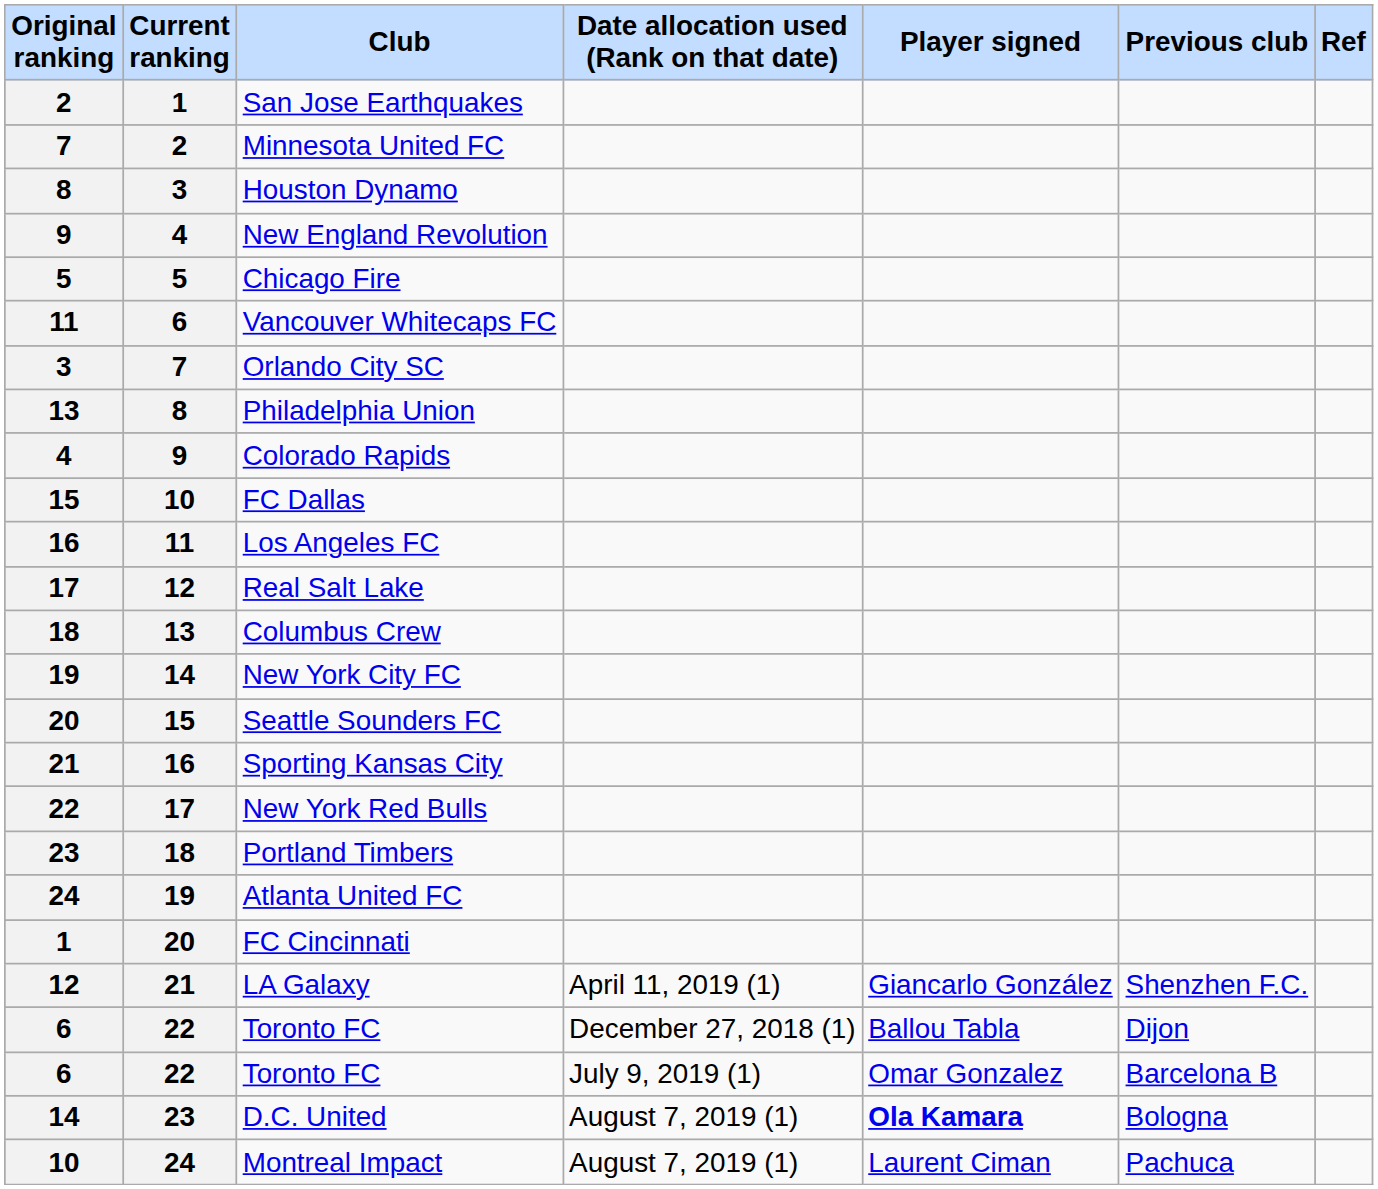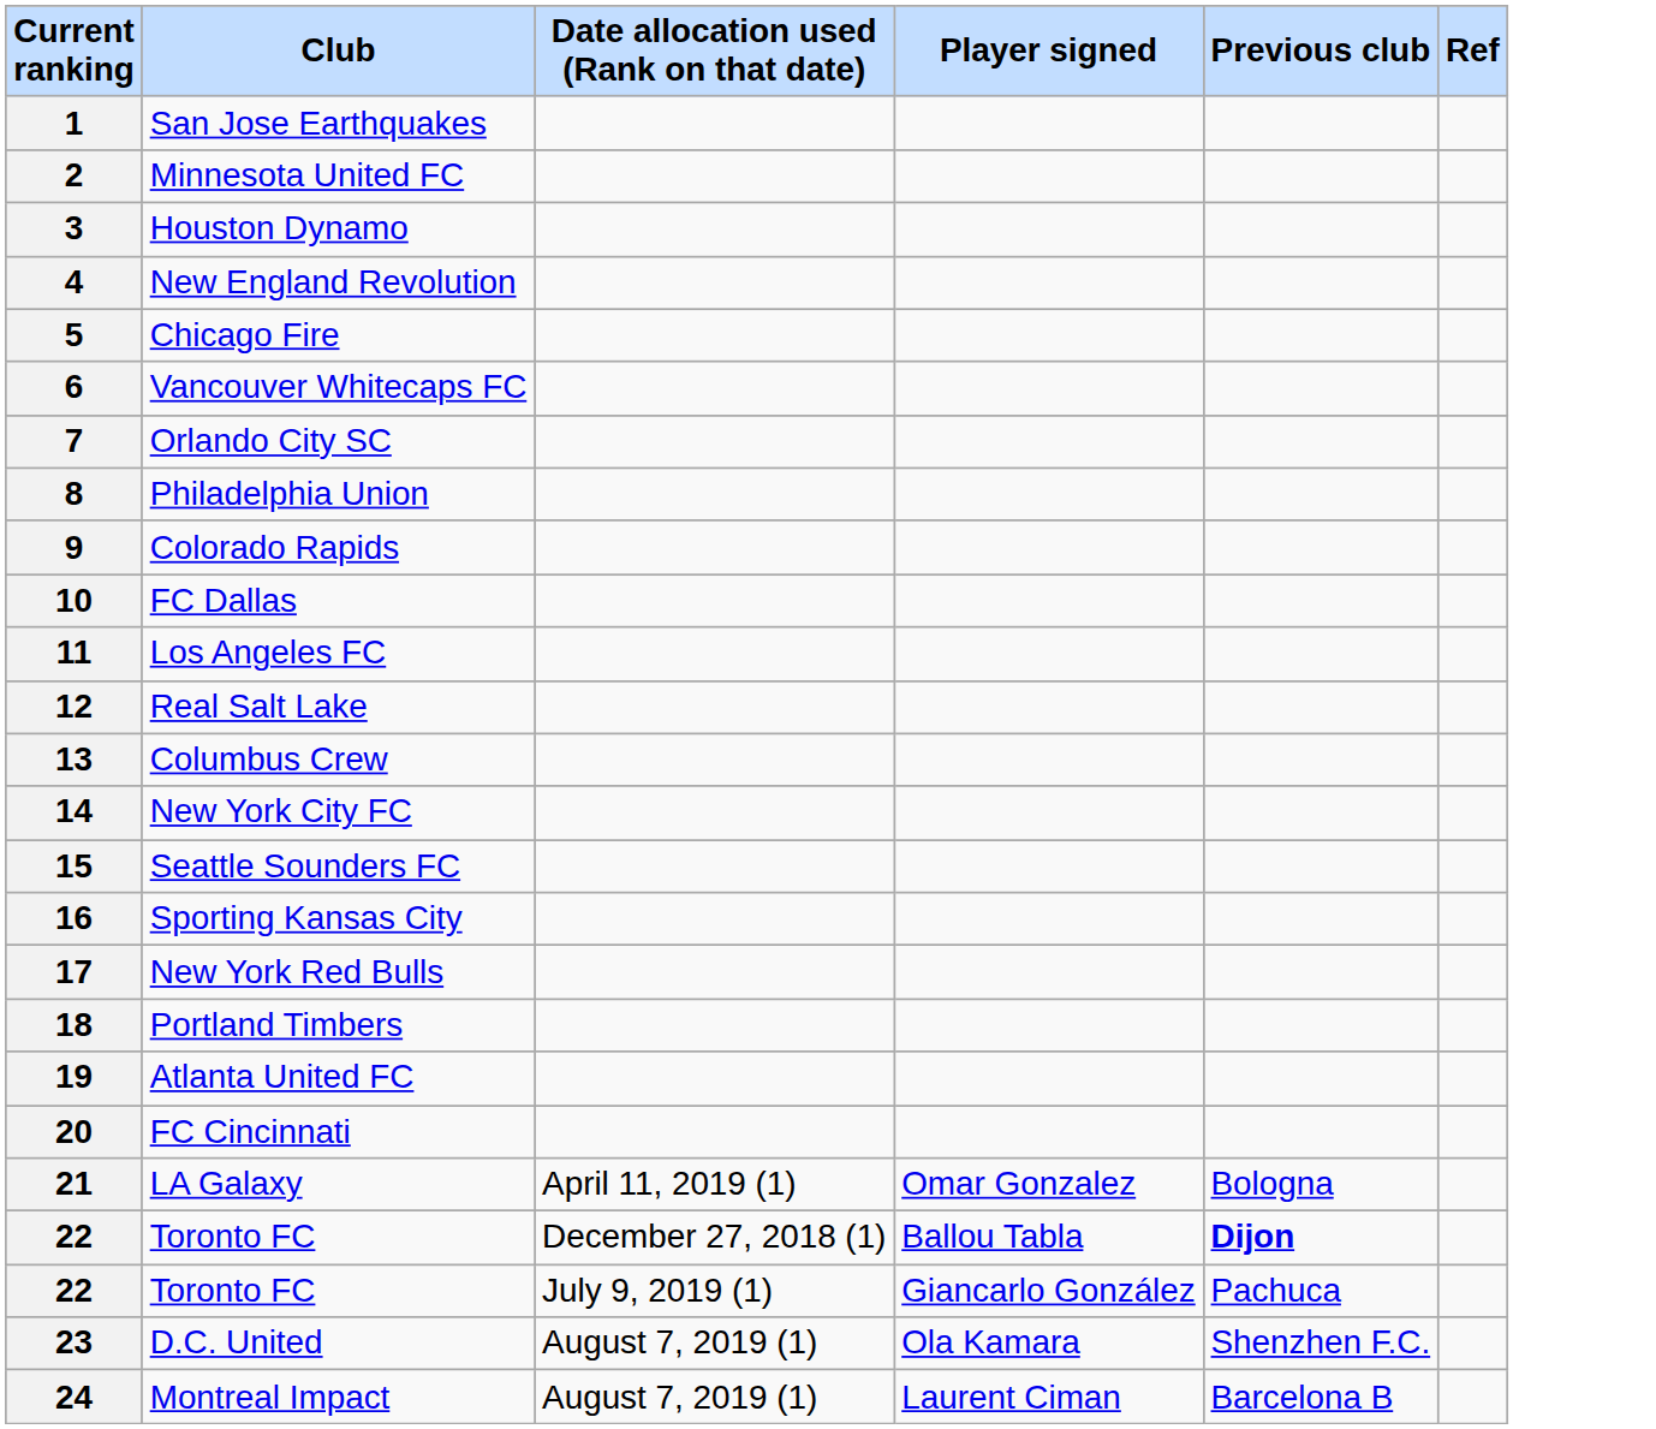- column: Original ranking | 2 | 7 | 8 | 9 | 5 | 11 | 3 | 13 | 4 | 15 | 16 | 17 | 18 | 19 | 20 | 21 | 22 | 23 | 24 | 1 | 12 | 6 | 6 | 14 | 10
LA Galaxy | Player signed: Giancarlo González -> Omar Gonzalez
LA Galaxy | Previous club: Shenzhen F.C. -> Bologna
Toronto FC / December 27, 2018 (1) | Previous club: normal -> bold
Toronto FC / July 9, 2019 (1) | Player signed: Omar Gonzalez -> Giancarlo González
Toronto FC / July 9, 2019 (1) | Previous club: Barcelona B -> Pachuca
D.C. United | Player signed: bold -> normal
D.C. United | Previous club: Bologna -> Shenzhen F.C.
Montreal Impact | Previous club: Pachuca -> Barcelona B
